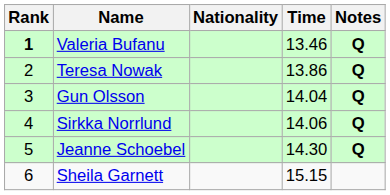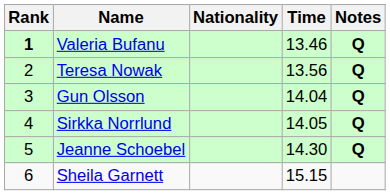Teresa Nowak | Time: 13.86 -> 13.56
Sirkka Norrlund | Time: 14.06 -> 14.05
